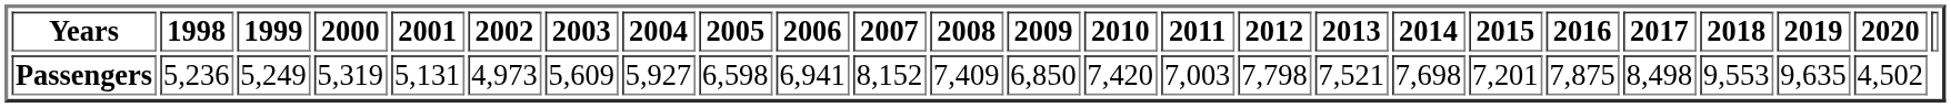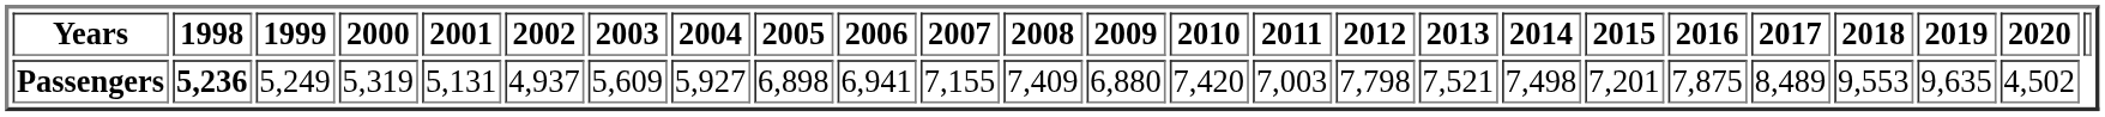Passengers | 1998: normal -> bold
Passengers | 2002: 4,973 -> 4,937
Passengers | 2005: 6,598 -> 6,898
Passengers | 2007: 8,152 -> 7,155
Passengers | 2009: 6,850 -> 6,880
Passengers | 2014: 7,698 -> 7,498
Passengers | 2017: 8,498 -> 8,489
